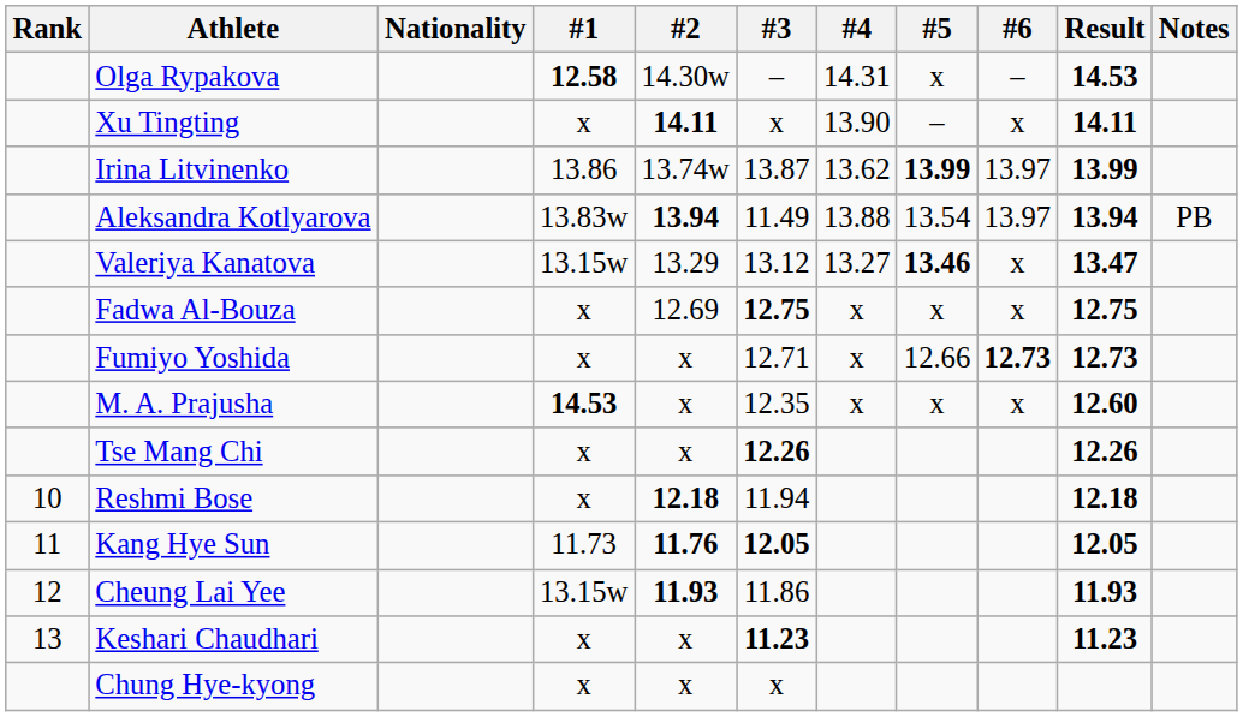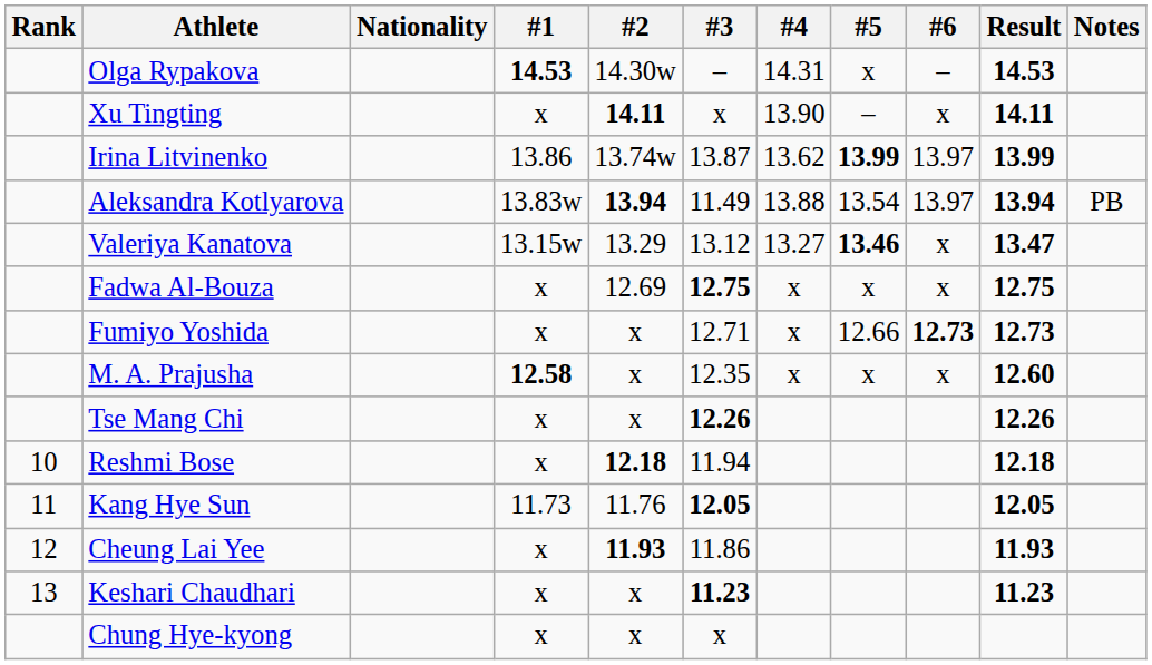Olga Rypakova | #1: 12.58 -> 14.53
M. A. Prajusha | #1: 14.53 -> 12.58
Kang Hye Sun | #2: bold -> normal
Cheung Lai Yee | #1: 13.15w -> x
